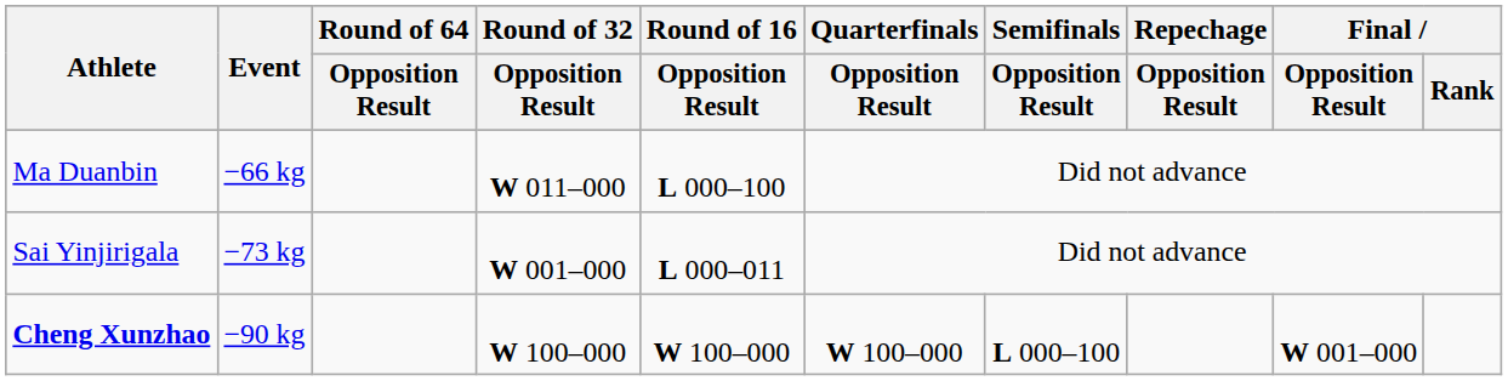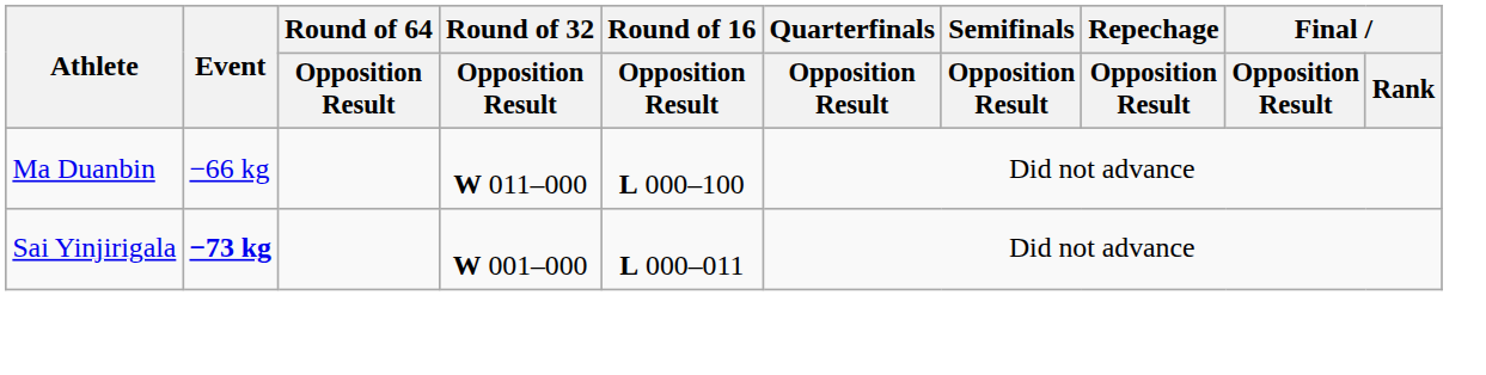Sai Yinjirigala | Event: normal -> bold
- row: Cheng Xunzhao | −90 kg | W 100–000 | W 100–000 | W 100–000 | L 000–100 | W 001–000
